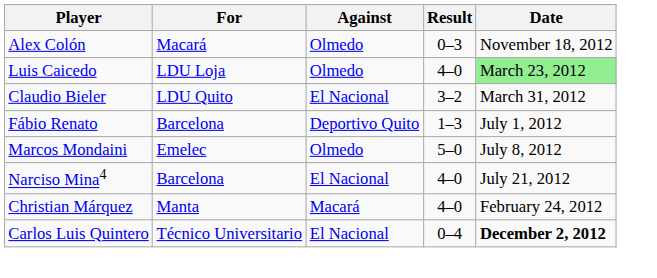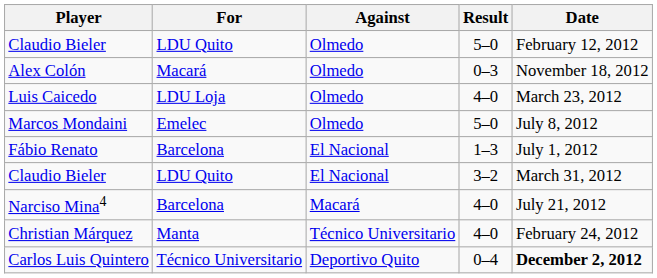+ row: Claudio Bieler | LDU Quito | Olmedo | 5–0 | February 12, 2012
Luis Caicedo | Date: lightgreen background -> no background
rows swapped: Claudio Bieler / 3–2 <-> Marcos Mondaini
Fábio Renato | Against: Deportivo Quito -> El Nacional
Narciso Mina4 | Against: El Nacional -> Macará
Christian Márquez | Against: Macará -> Técnico Universitario
Carlos Luis Quintero | Against: El Nacional -> Deportivo Quito
